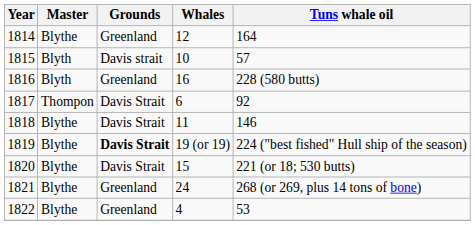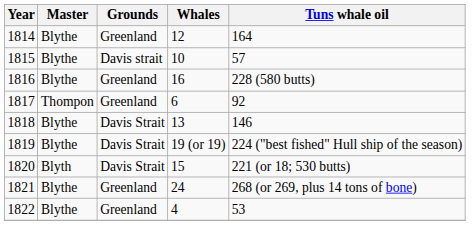1815 | Master: Blyth -> Blythe
1816 | Master: Blyth -> Blythe
1817 | Grounds: Davis Strait -> Greenland
1818 | Whales: 11 -> 13
1819 | Grounds: bold -> normal
1820 | Master: Blythe -> Blyth
